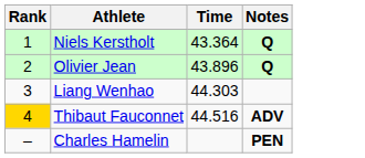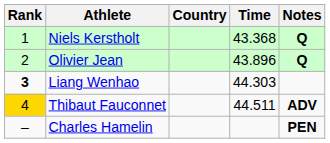+ column: Country
Niels Kerstholt | Time: 43.364 -> 43.368
Liang Wenhao | Rank: normal -> bold
Thibaut Fauconnet | Time: 44.516 -> 44.511
